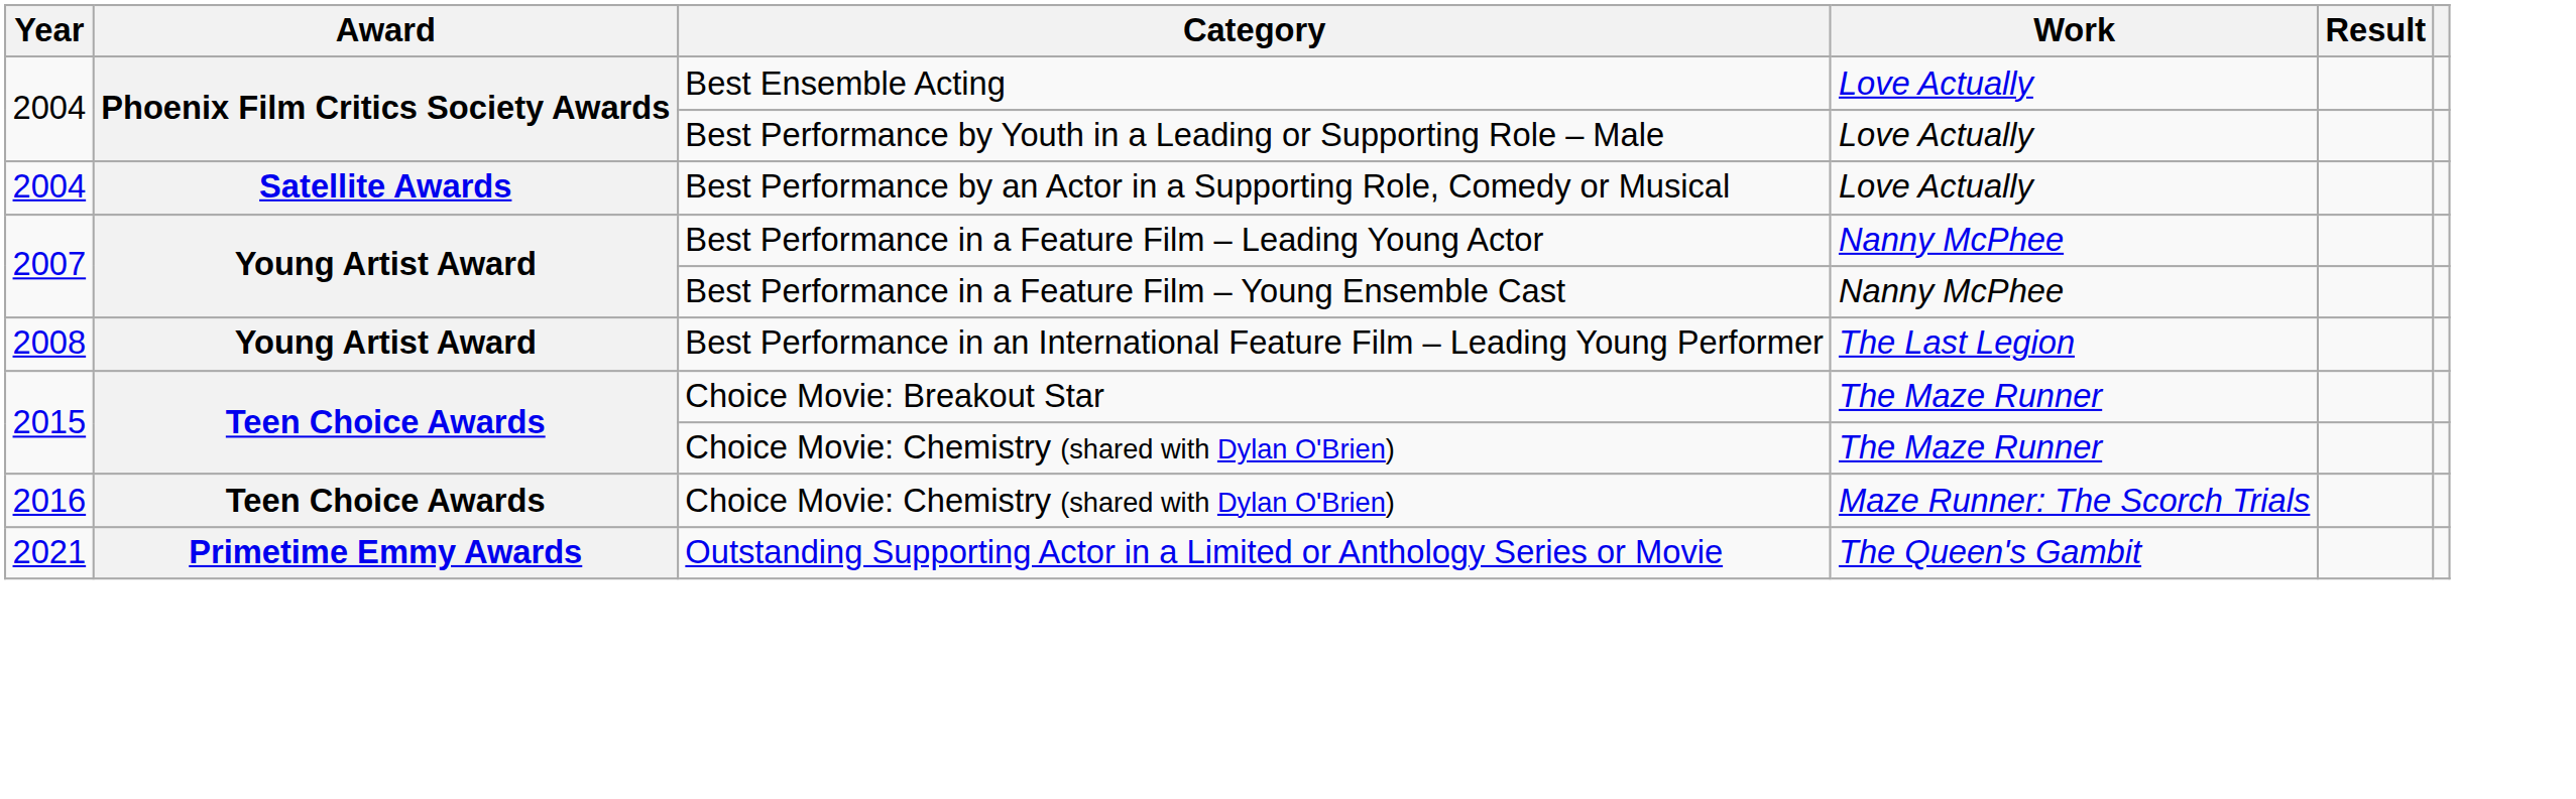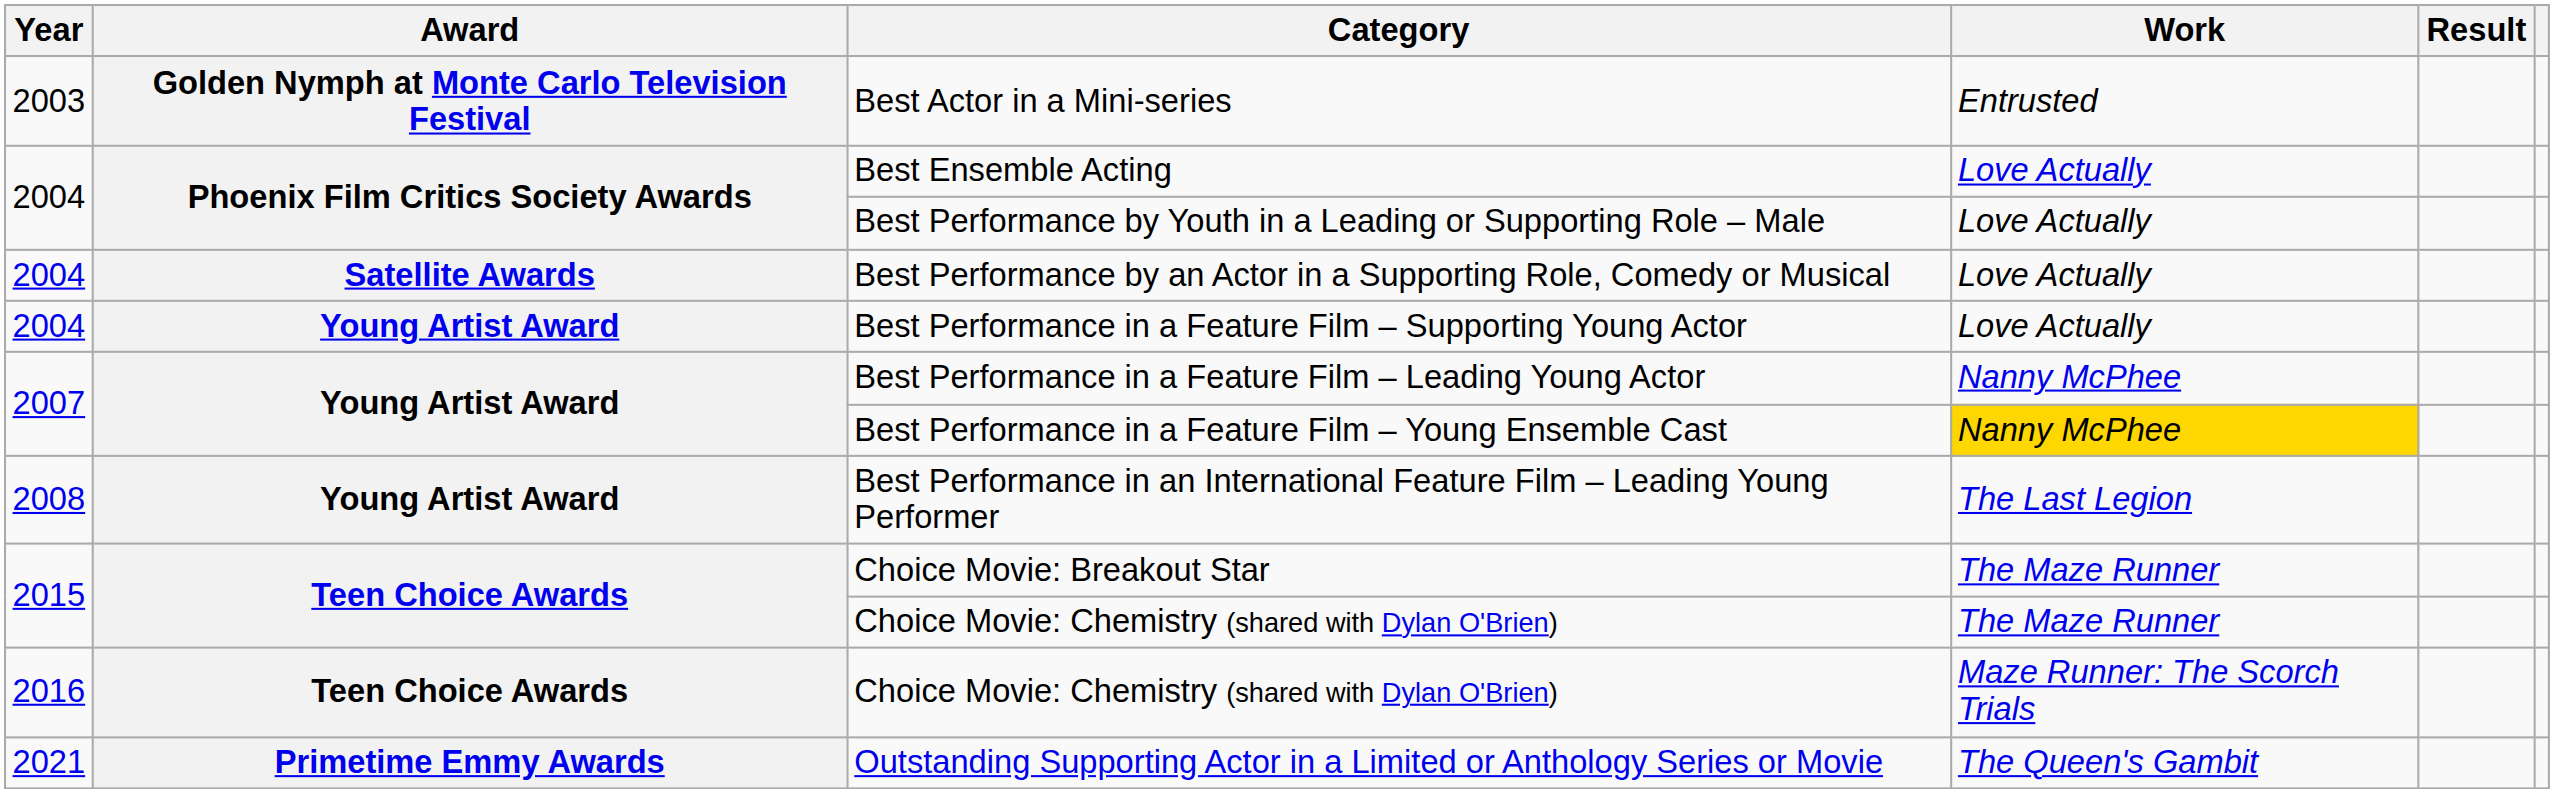+ row: 2003 | Golden Nymph at Monte Carlo Television Festival | Best Actor in a Mini-series | Entrusted
+ row: 2004 | Young Artist Award | Best Performance in a Feature Film – Supporting Young Actor | Love Actually
Best Performance in a Feature Film – Young Ensemble Cast | Work: no background -> gold background
